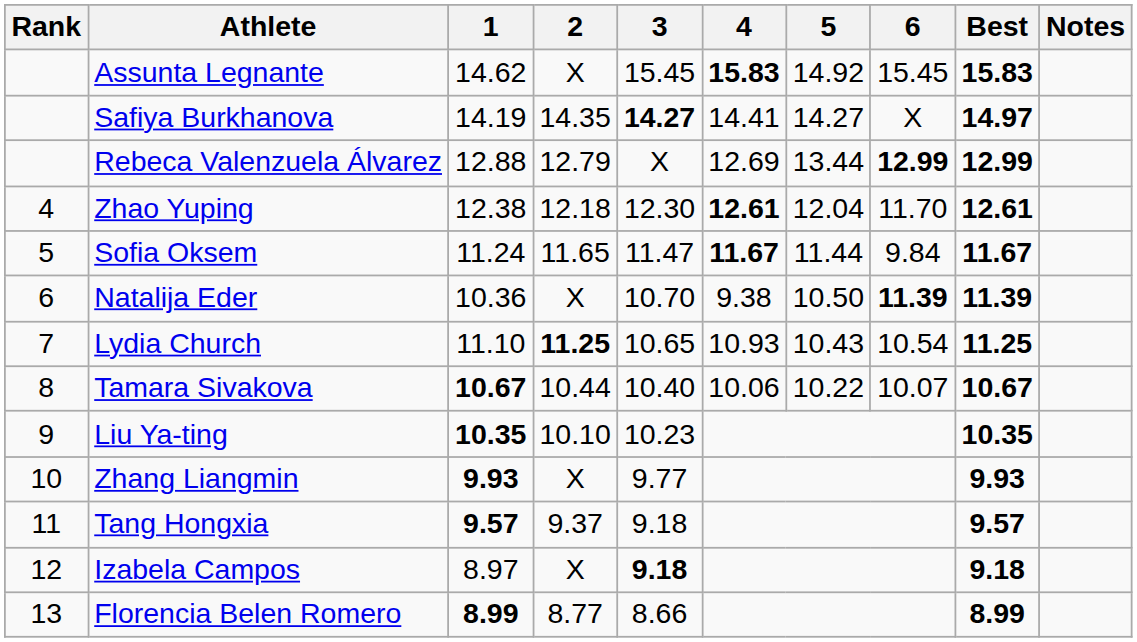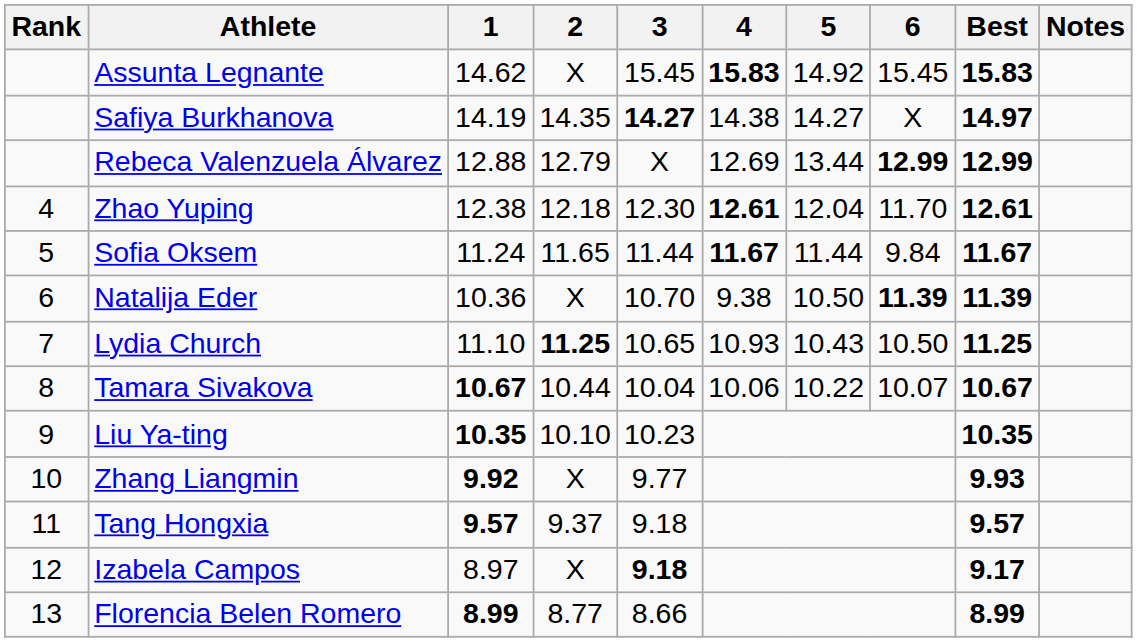Safiya Burkhanova | 4: 14.41 -> 14.38
Sofia Oksem | 3: 11.47 -> 11.44
Lydia Church | 6: 10.54 -> 10.50
Tamara Sivakova | 3: 10.40 -> 10.04
Zhang Liangmin | 1: 9.93 -> 9.92
Izabela Campos | Best: 9.18 -> 9.17
